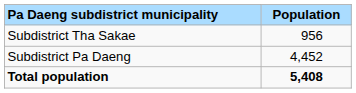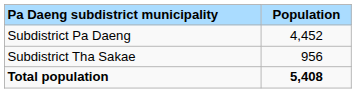rows swapped: Subdistrict Pa Daeng <-> Subdistrict Tha Sakae
